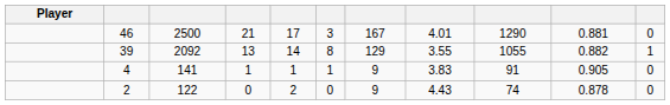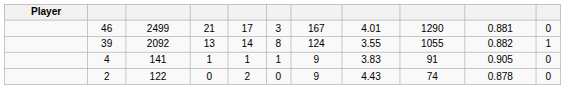46 | column 3: 2500 -> 2499
39 | column 7: 129 -> 124
